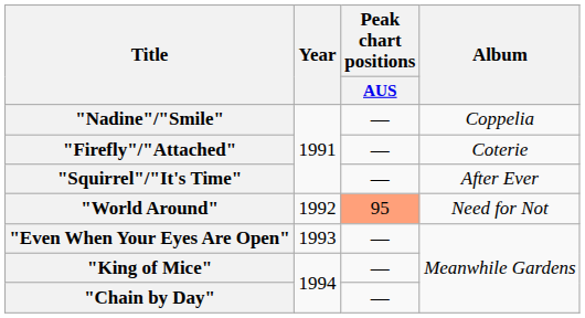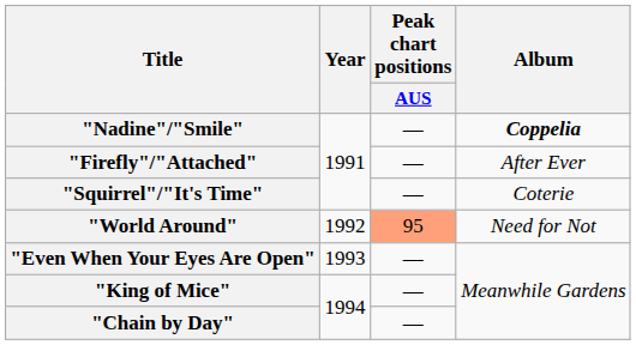"Nadine"/"Smile" | Album: normal -> bold
"Firefly"/"Attached" | Album: Coterie -> After Ever
"Squirrel"/"It's Time" | Album: After Ever -> Coterie
